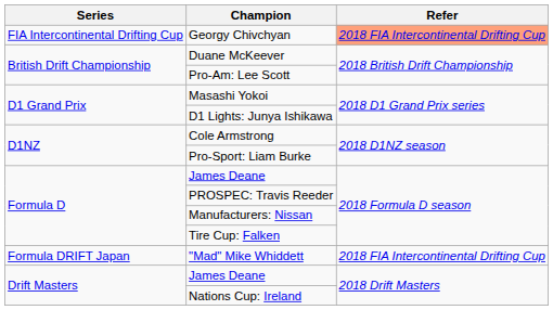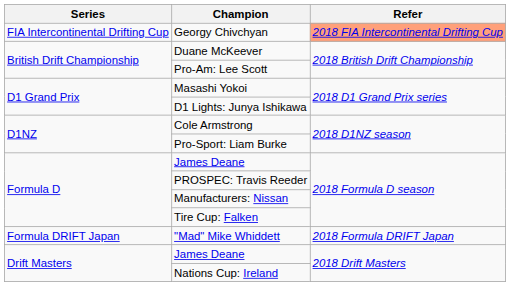"Mad" Mike Whiddett | Refer: 2018 FIA Intercontinental Drifting Cup -> 2018 Formula DRIFT Japan
